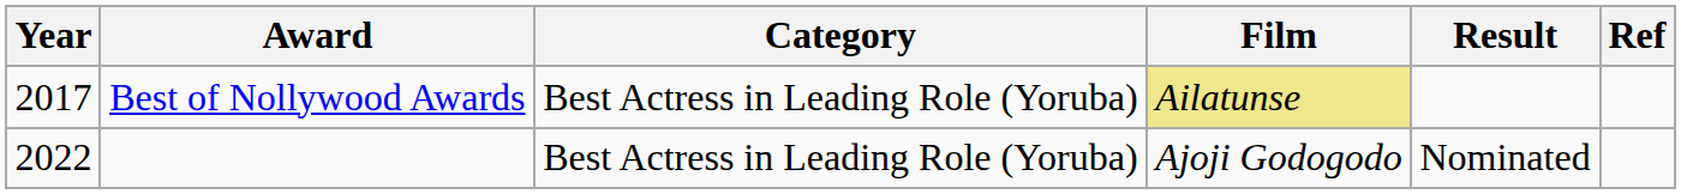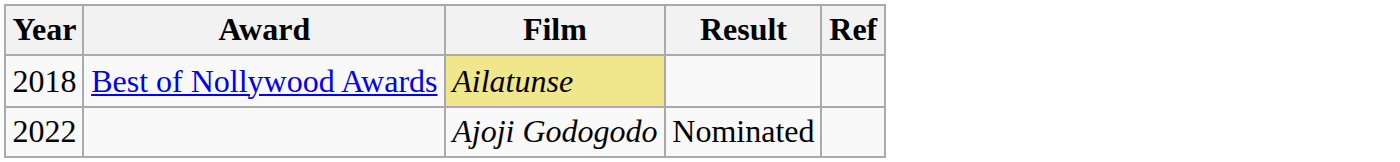- column: Category | Best Actress in Leading Role (Yoruba) | Best Actress in Leading Role (Yoruba)
Best of Nollywood Awards | Year: 2017 -> 2018
